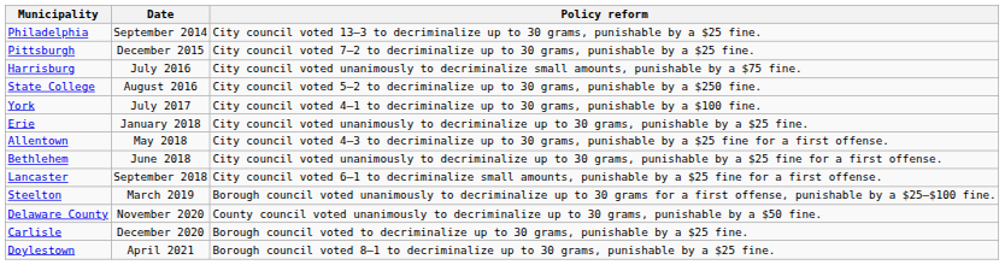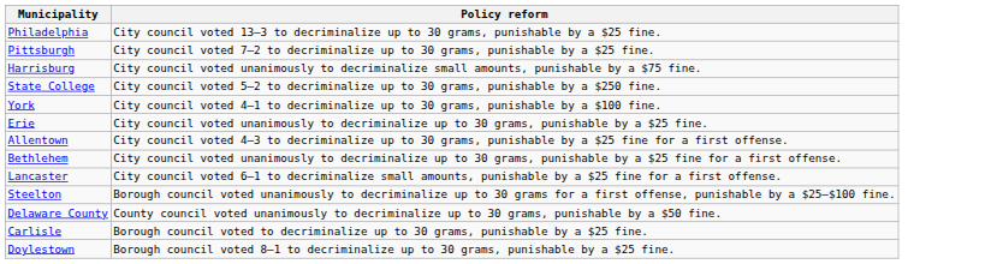- column: Date | September 2014 | December 2015 | July 2016 | August 2016 | July 2017 | January 2018 | May 2018 | June 2018 | September 2018 | March 2019 | November 2020 | December 2020 | April 2021
